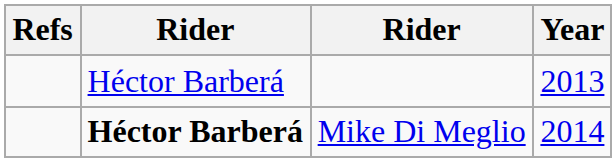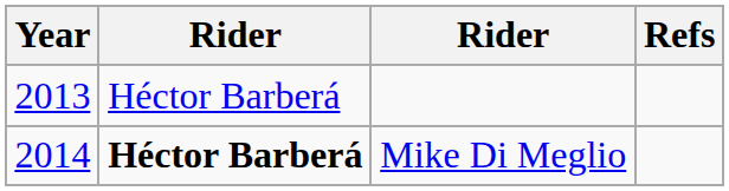columns swapped: Year <-> Refs
